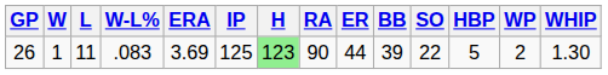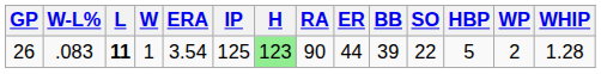columns swapped: W <-> W-L%
26 | L: normal -> bold
26 | ERA: 3.69 -> 3.54
26 | WHIP: 1.30 -> 1.28
